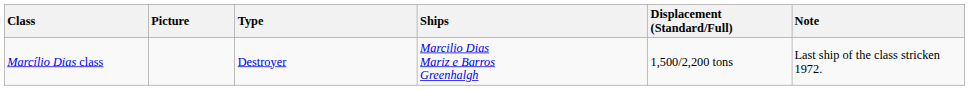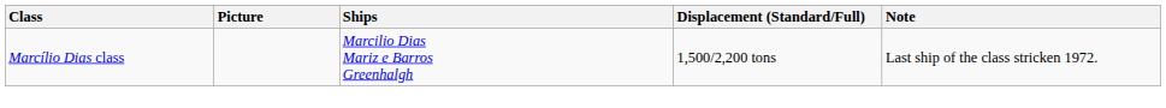- column: Type | Destroyer
